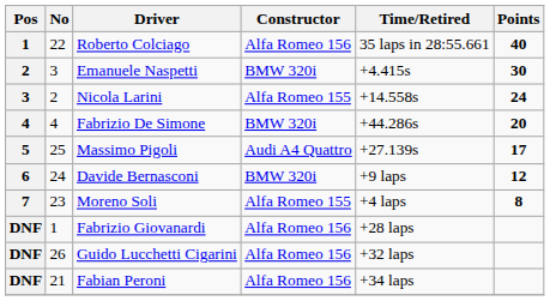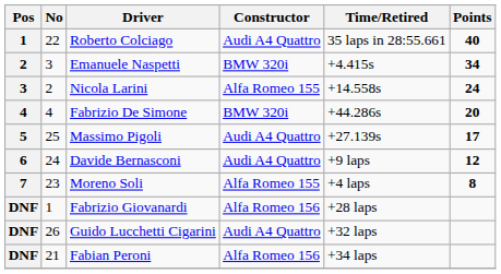Roberto Colciago | Constructor: Alfa Romeo 156 -> Audi A4 Quattro
Emanuele Naspetti | Points: 30 -> 34
Davide Bernasconi | Constructor: BMW 320i -> Audi A4 Quattro
Guido Lucchetti Cigarini | Constructor: Alfa Romeo 156 -> Audi A4 Quattro
